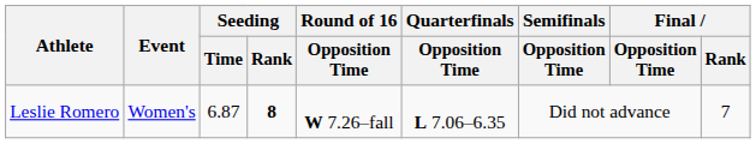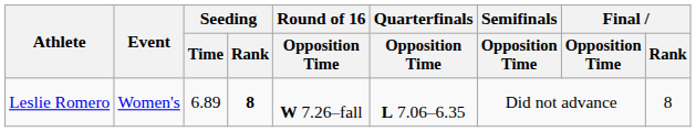Leslie Romero | Seeding / Time: 6.87 -> 6.89
Leslie Romero | Final / Rank: 7 -> 8
